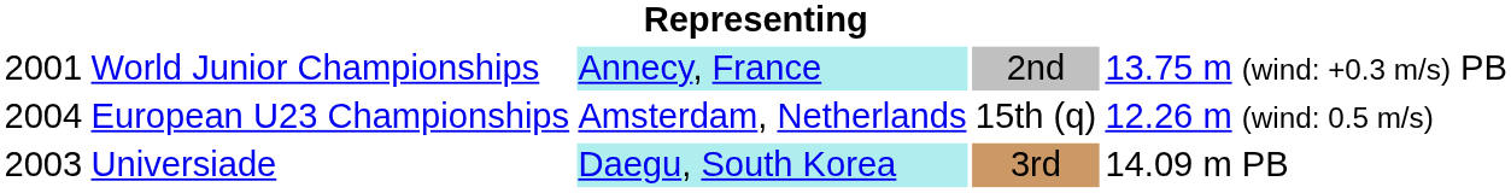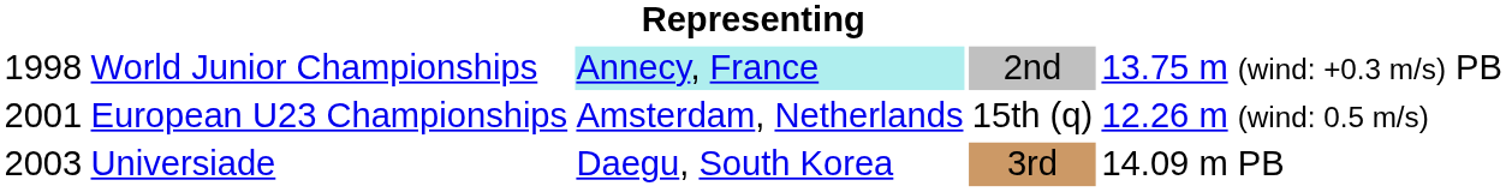World Junior Championships | column 1: 2001 -> 1998
European U23 Championships | column 1: 2004 -> 2001
Universiade | column 3: paleturquoise background -> no background
